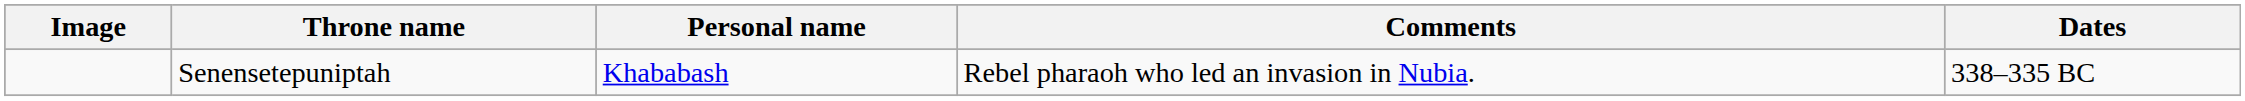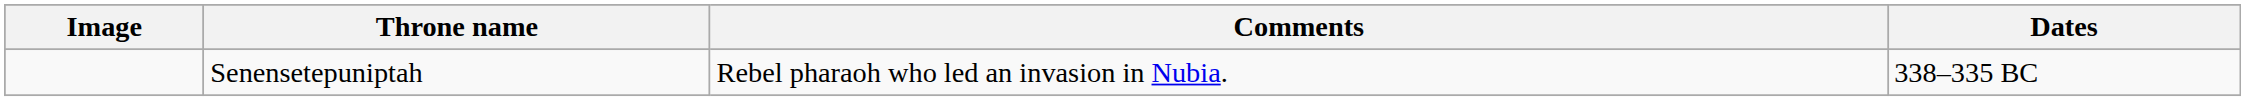- column: Personal name | Khababash
